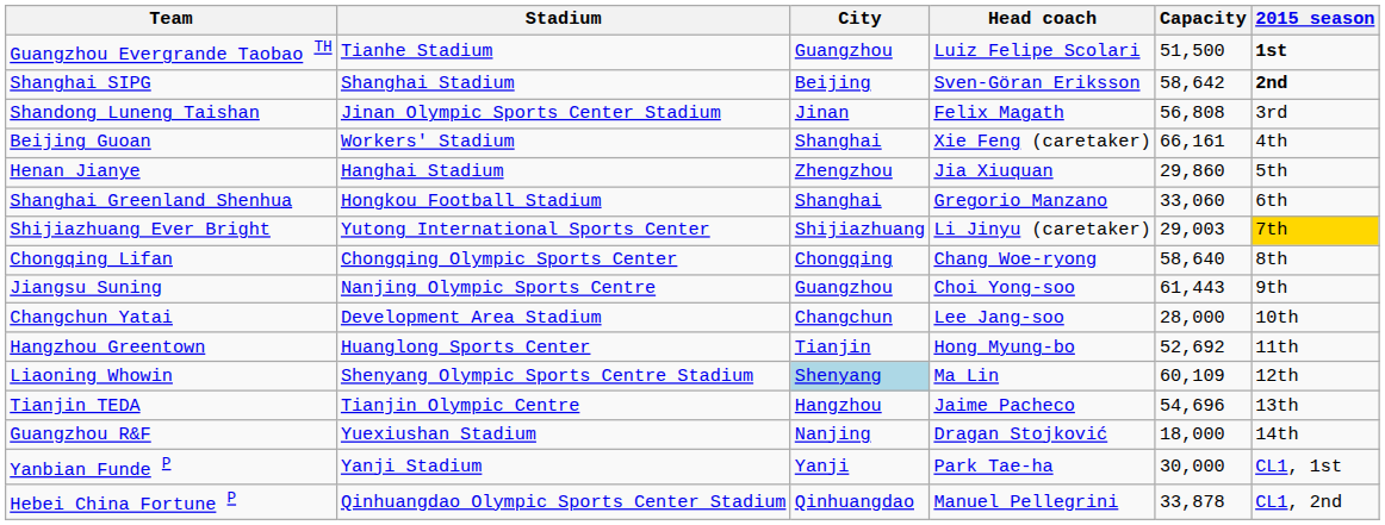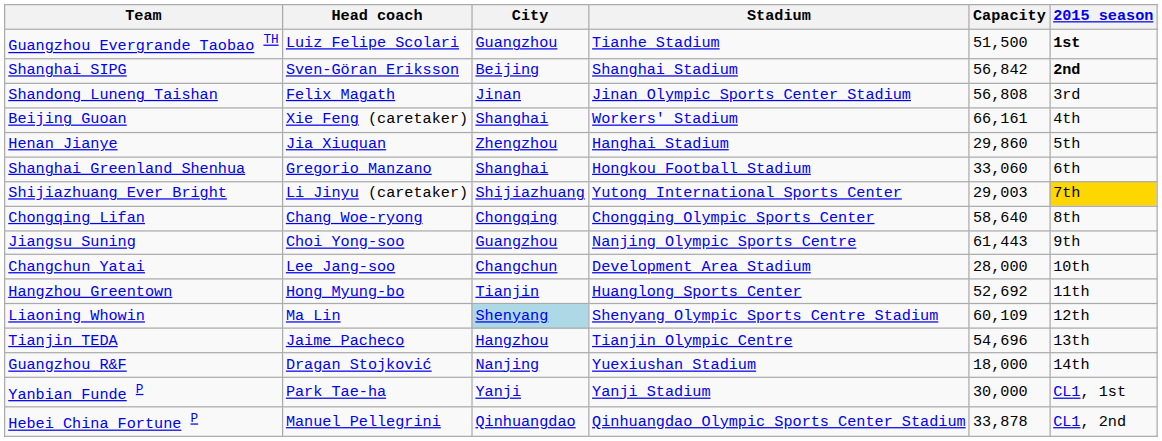columns swapped: Head coach <-> Stadium
Shanghai SIPG | Capacity: 58,642 -> 56,842
